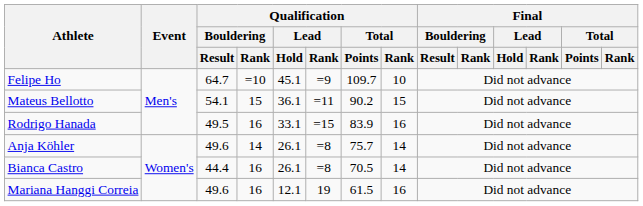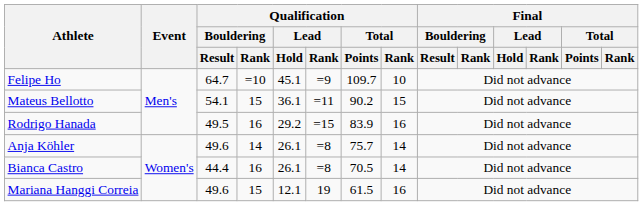Rodrigo Hanada | Qualification / Lead / Hold: 33.1 -> 29.2
Mariana Hanggi Correia | Qualification / Bouldering / Rank: 16 -> 15
